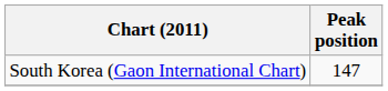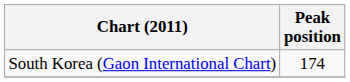South Korea (Gaon International Chart) | Peak position: 147 -> 174
